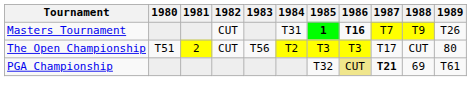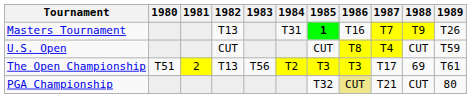Masters Tournament | 1982: CUT -> T13
Masters Tournament | 1986: bold -> normal
+ row: U.S. Open | CUT | CUT | T8 | T4 | CUT | T59
The Open Championship | 1982: CUT -> T13
The Open Championship | 1988: CUT -> 69
The Open Championship | 1989: 80 -> T61
PGA Championship | 1987: bold -> normal
PGA Championship | 1988: 69 -> CUT
PGA Championship | 1989: T61 -> 80
